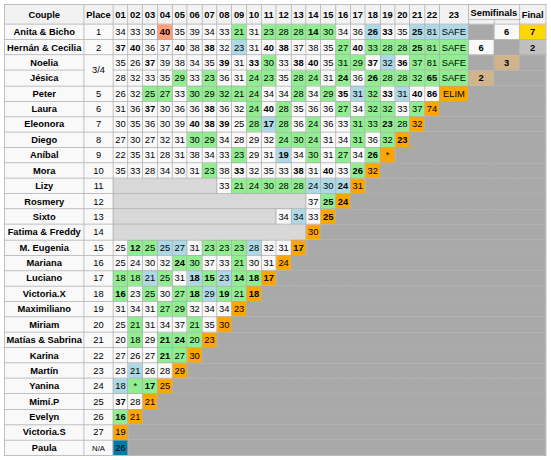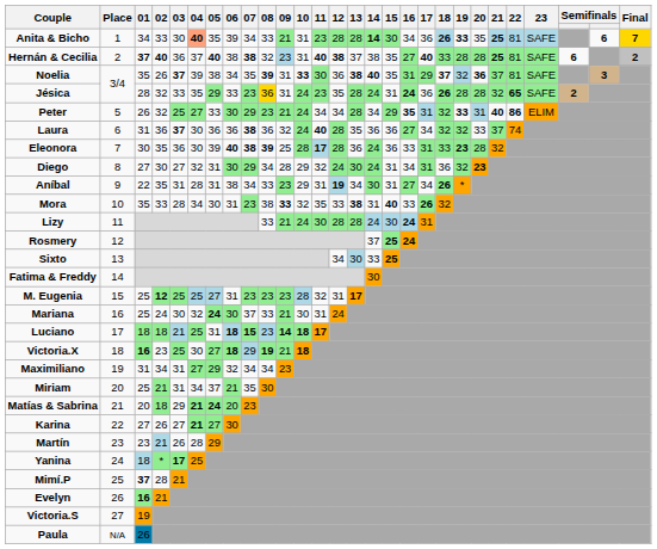Noelia | 12: 33 -> 36
Jésica | 08: no background -> gold background
Peter | 08: 32 -> 23
Sixto | 13: 34 -> 30
